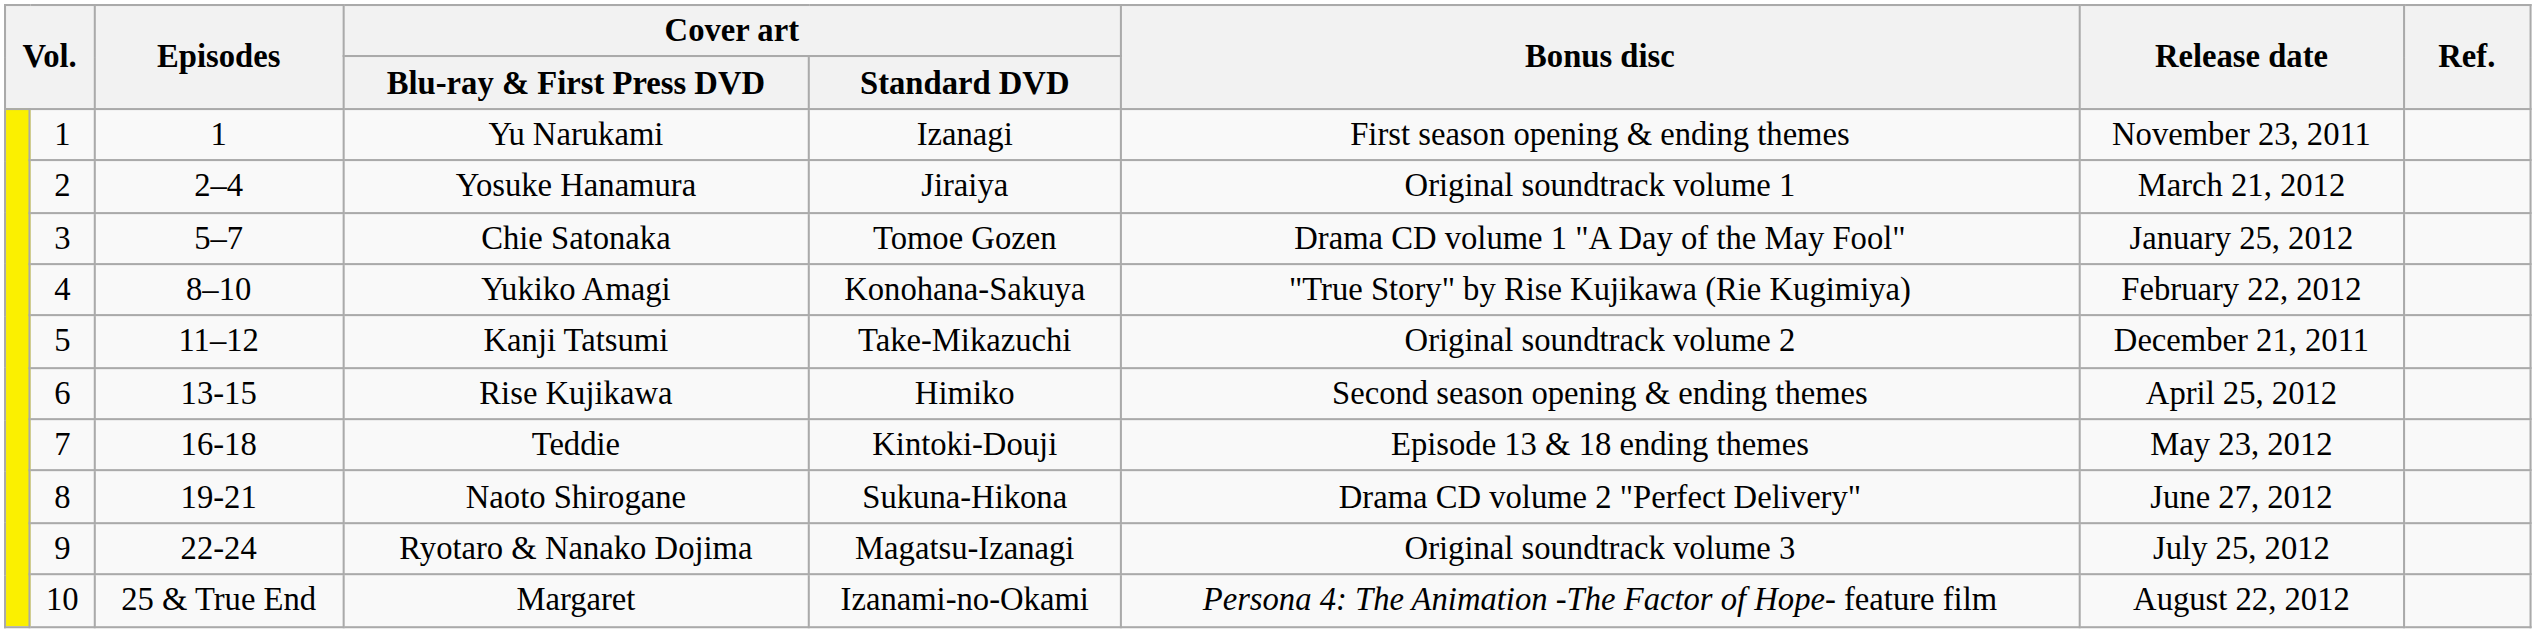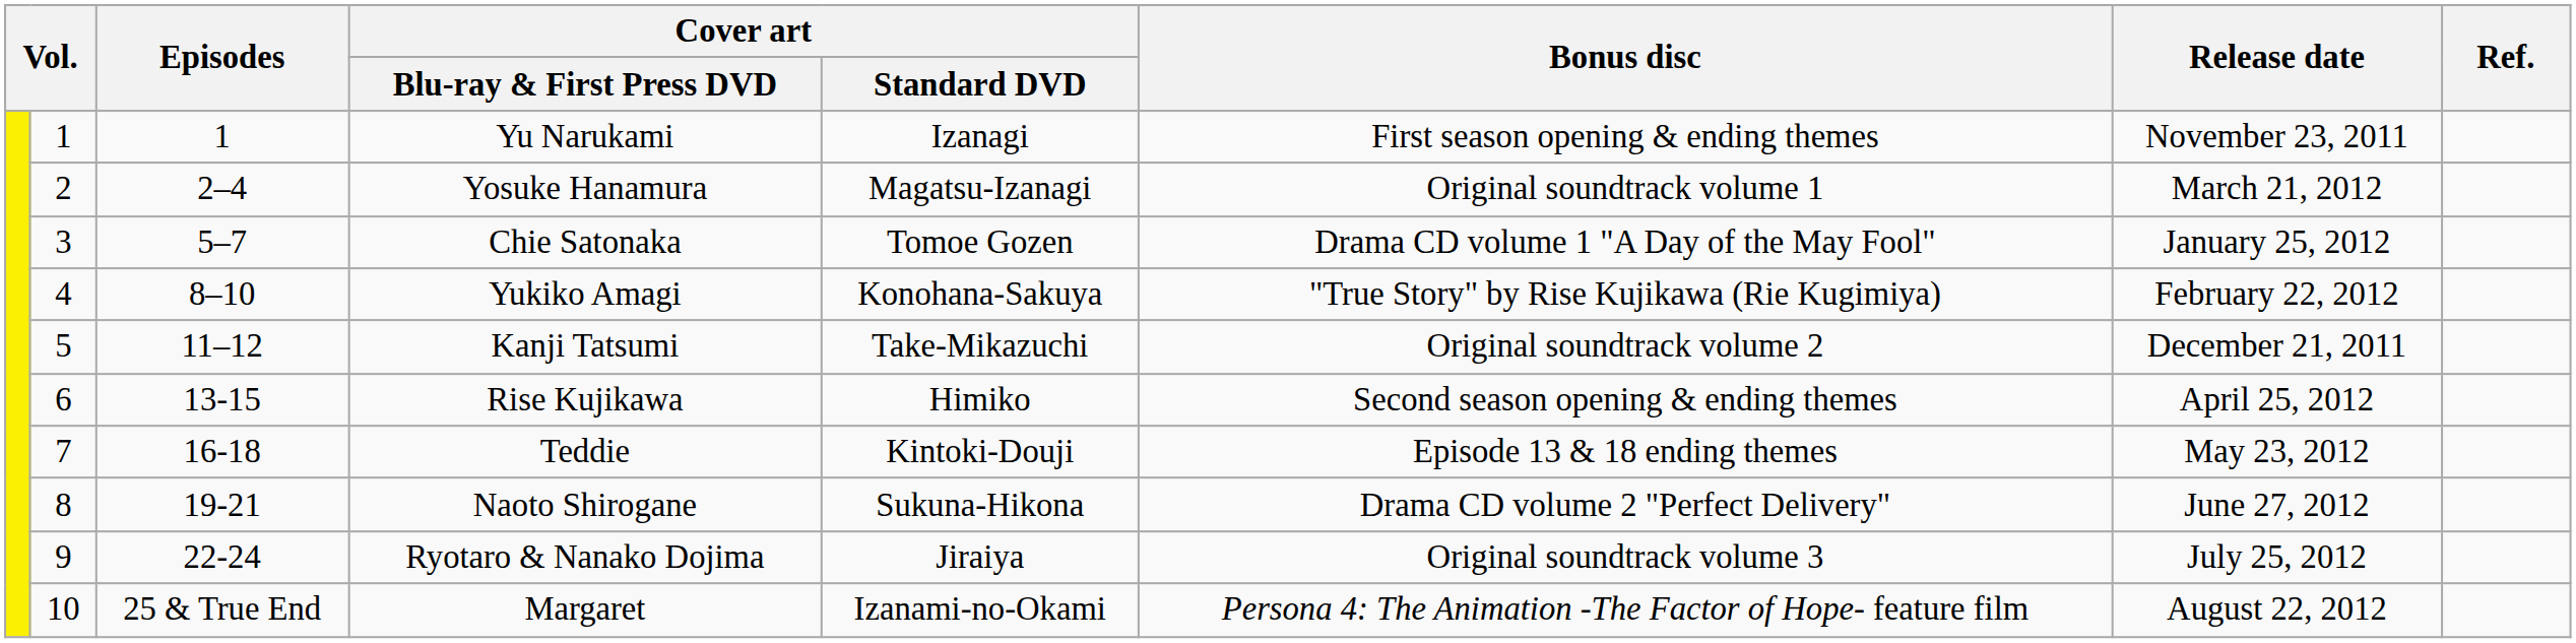Yosuke Hanamura | Cover art / Standard DVD: Jiraiya -> Magatsu-Izanagi
Ryotaro & Nanako Dojima | Cover art / Standard DVD: Magatsu-Izanagi -> Jiraiya
